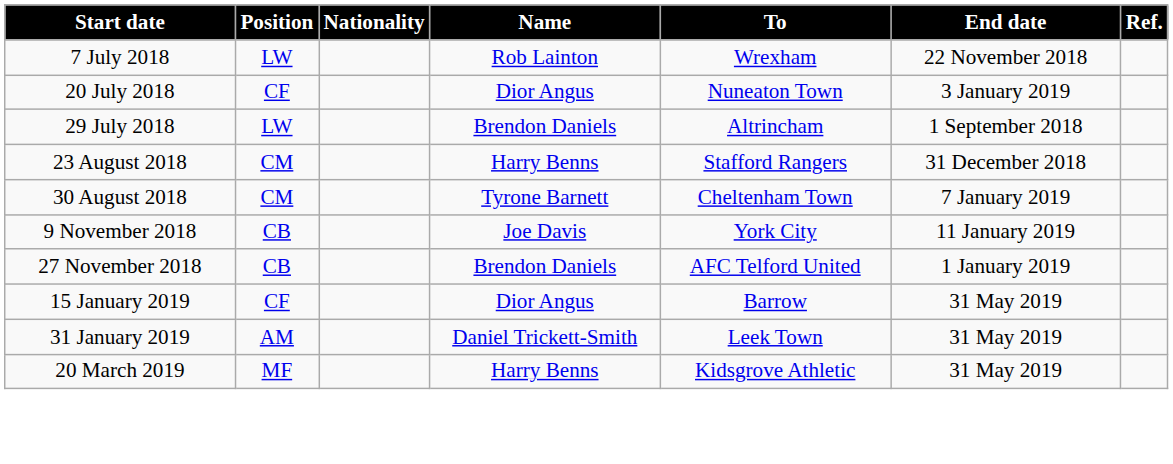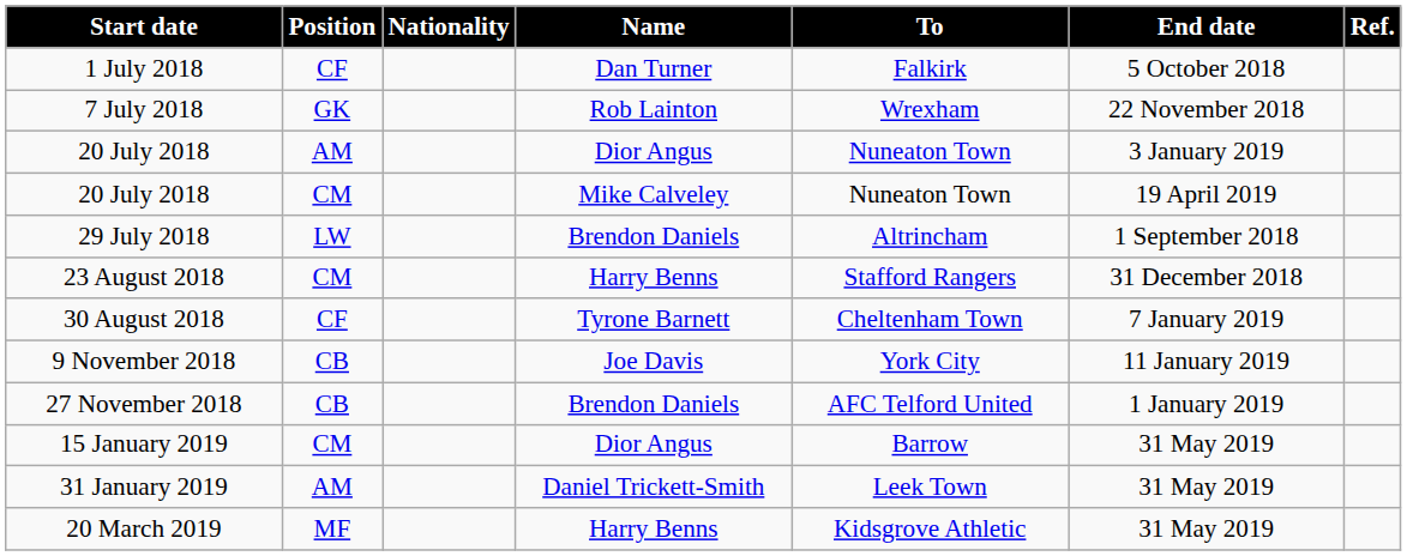+ row: 1 July 2018 | CF | Dan Turner | Falkirk | 5 October 2018
7 July 2018 | Position: LW -> GK
20 July 2018 / Dior Angus | Position: CF -> AM
+ row: 20 July 2018 | CM | Mike Calveley | Nuneaton Town | 19 April 2019
30 August 2018 | Position: CM -> CF
15 January 2019 | Position: CF -> CM
